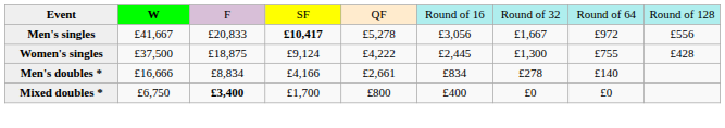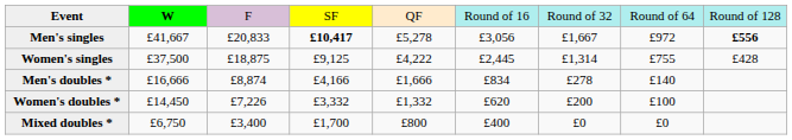Men's singles | column 9: normal -> bold
Women's singles | column 4: £9,124 -> £9,125
Women's singles | column 7: £1,300 -> £1,314
Men's doubles * | column 3: £8,834 -> £8,874
Men's doubles * | column 5: £2,661 -> £1,666
+ row: Women's doubles * | £14,450 | £7,226 | £3,332 | £1,332 | £620 | £200 | £100
Mixed doubles * | column 3: bold -> normal
